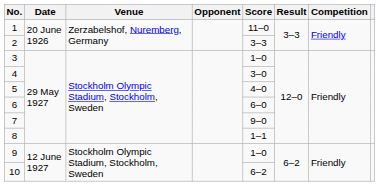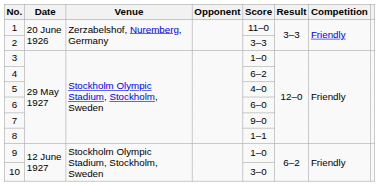4 | Score: 3–0 -> 6–2
10 | Score: 6–2 -> 3–0
